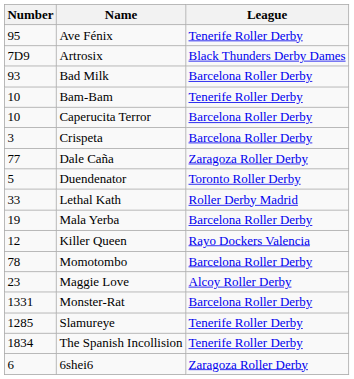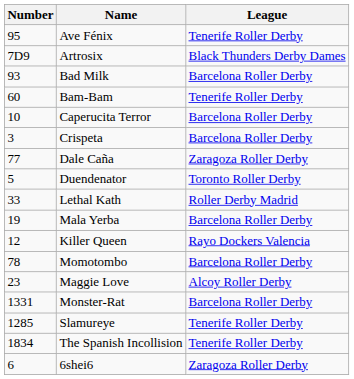Bam-Bam | Number: 10 -> 60
